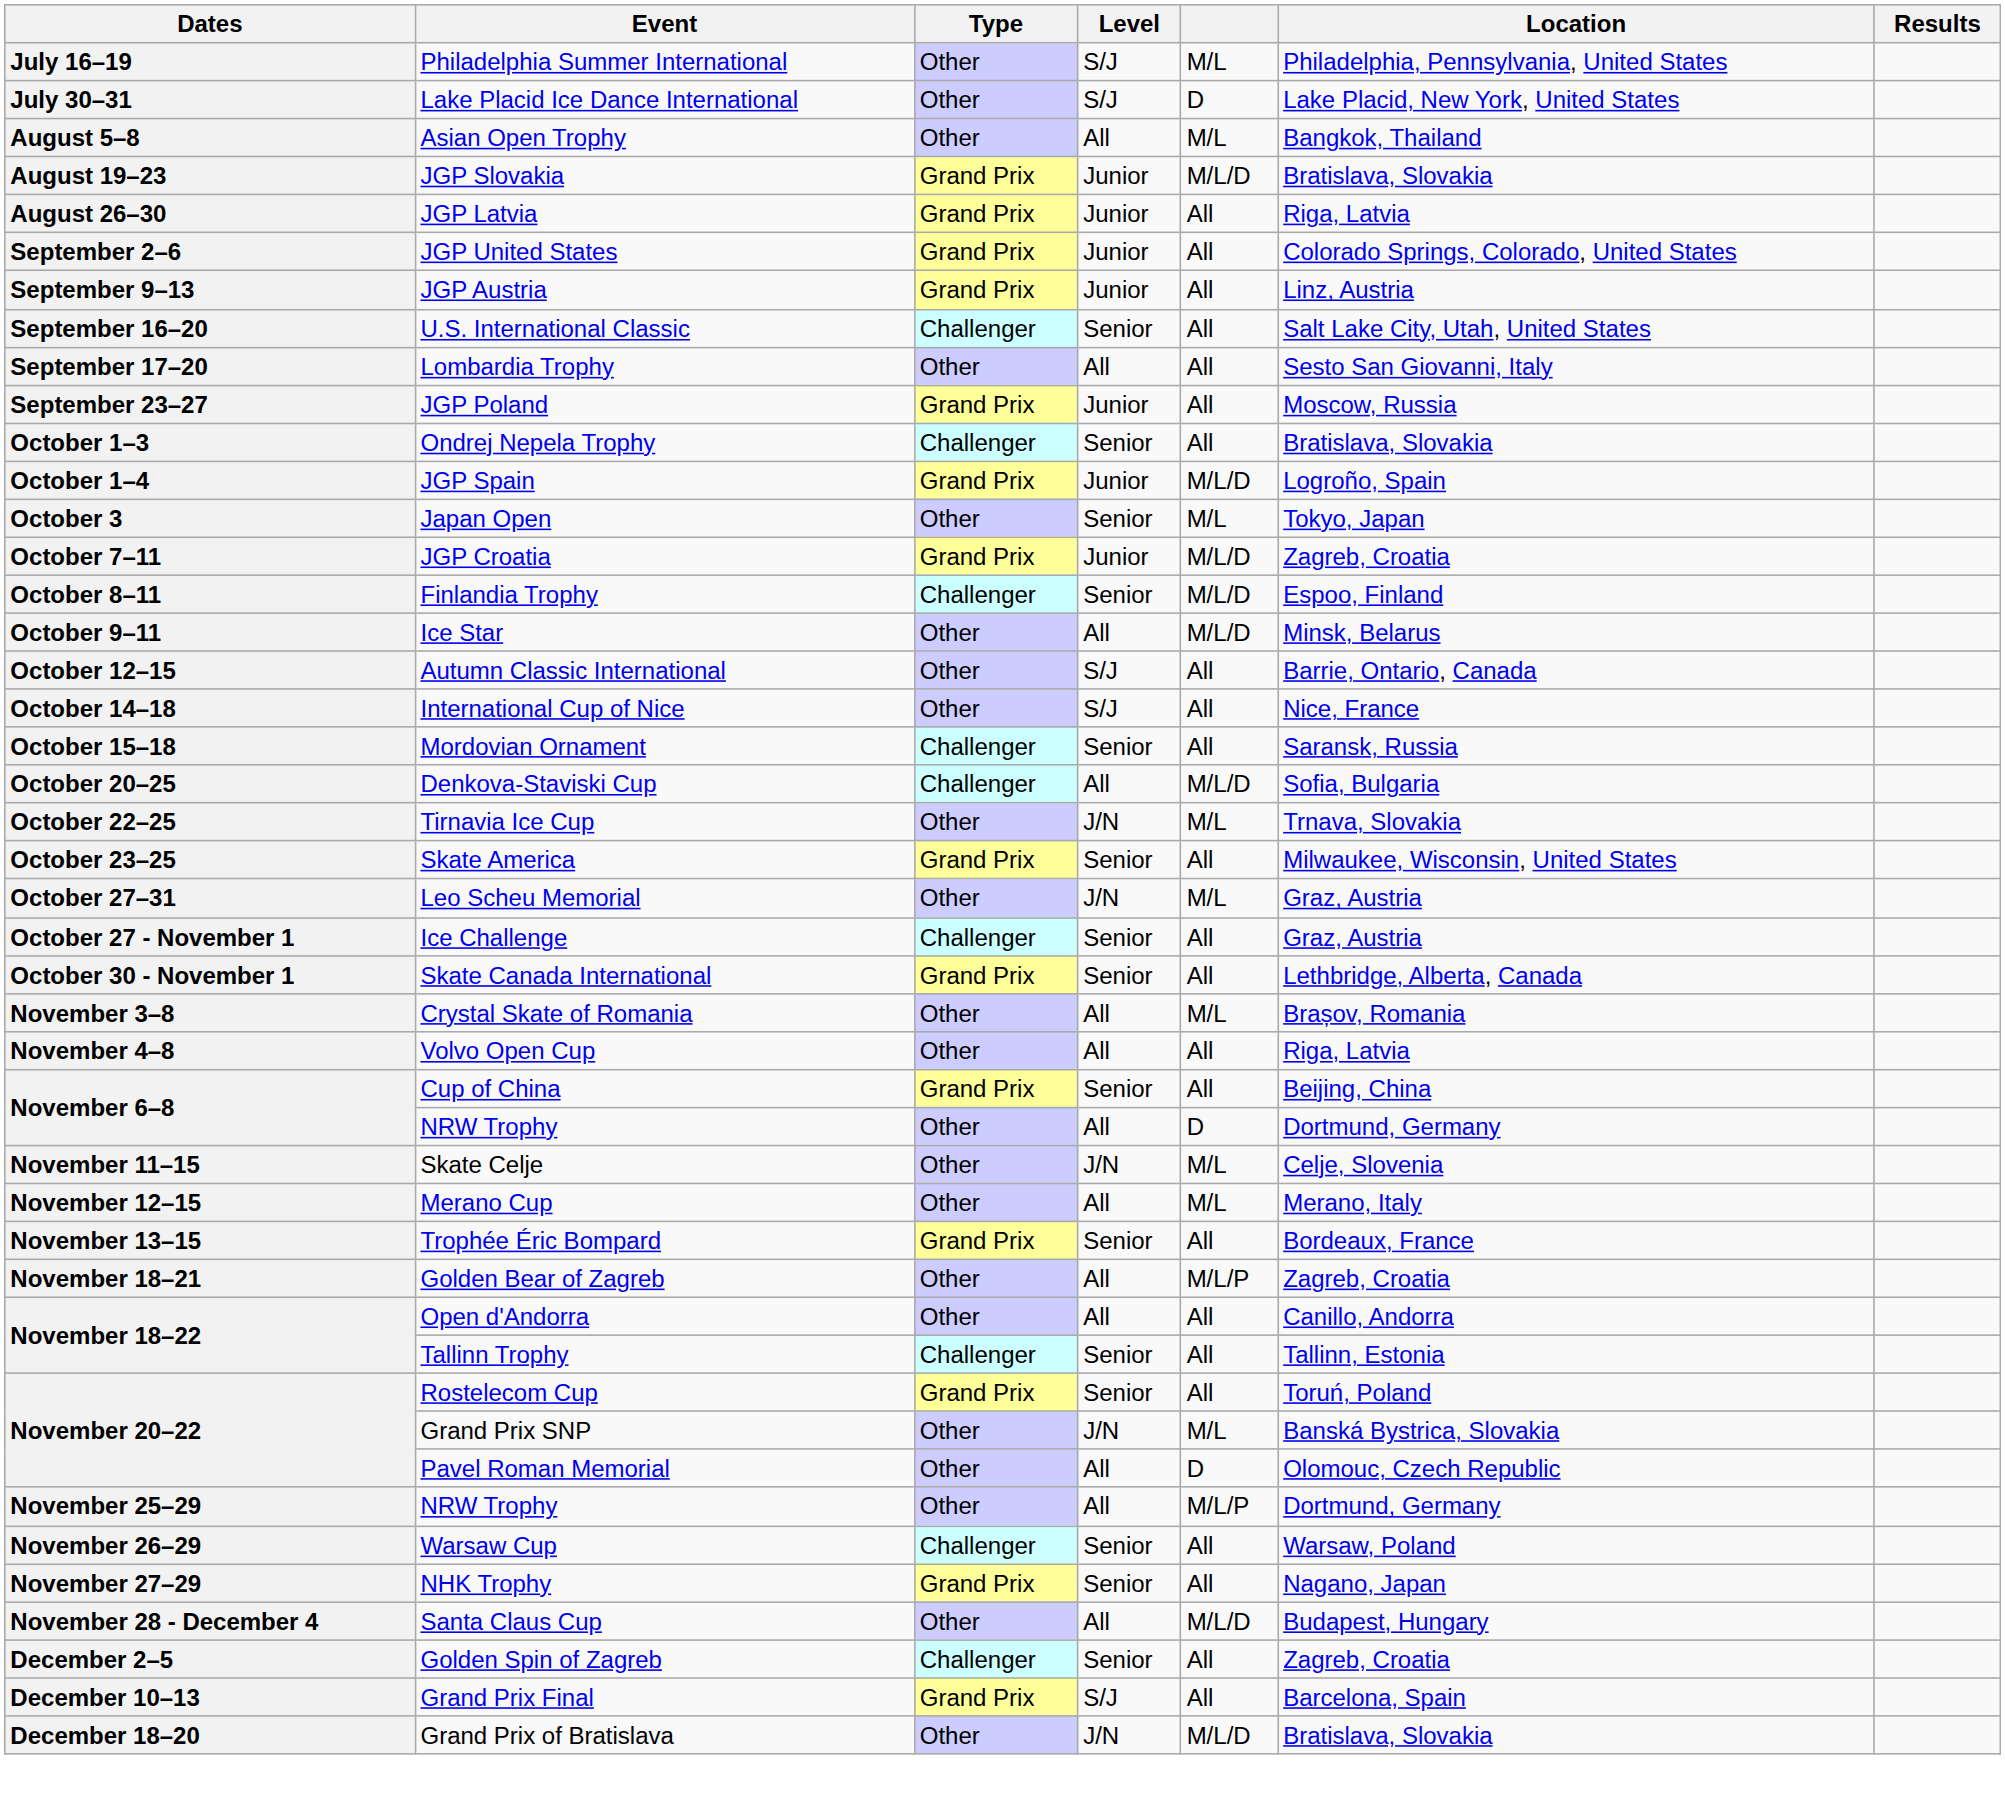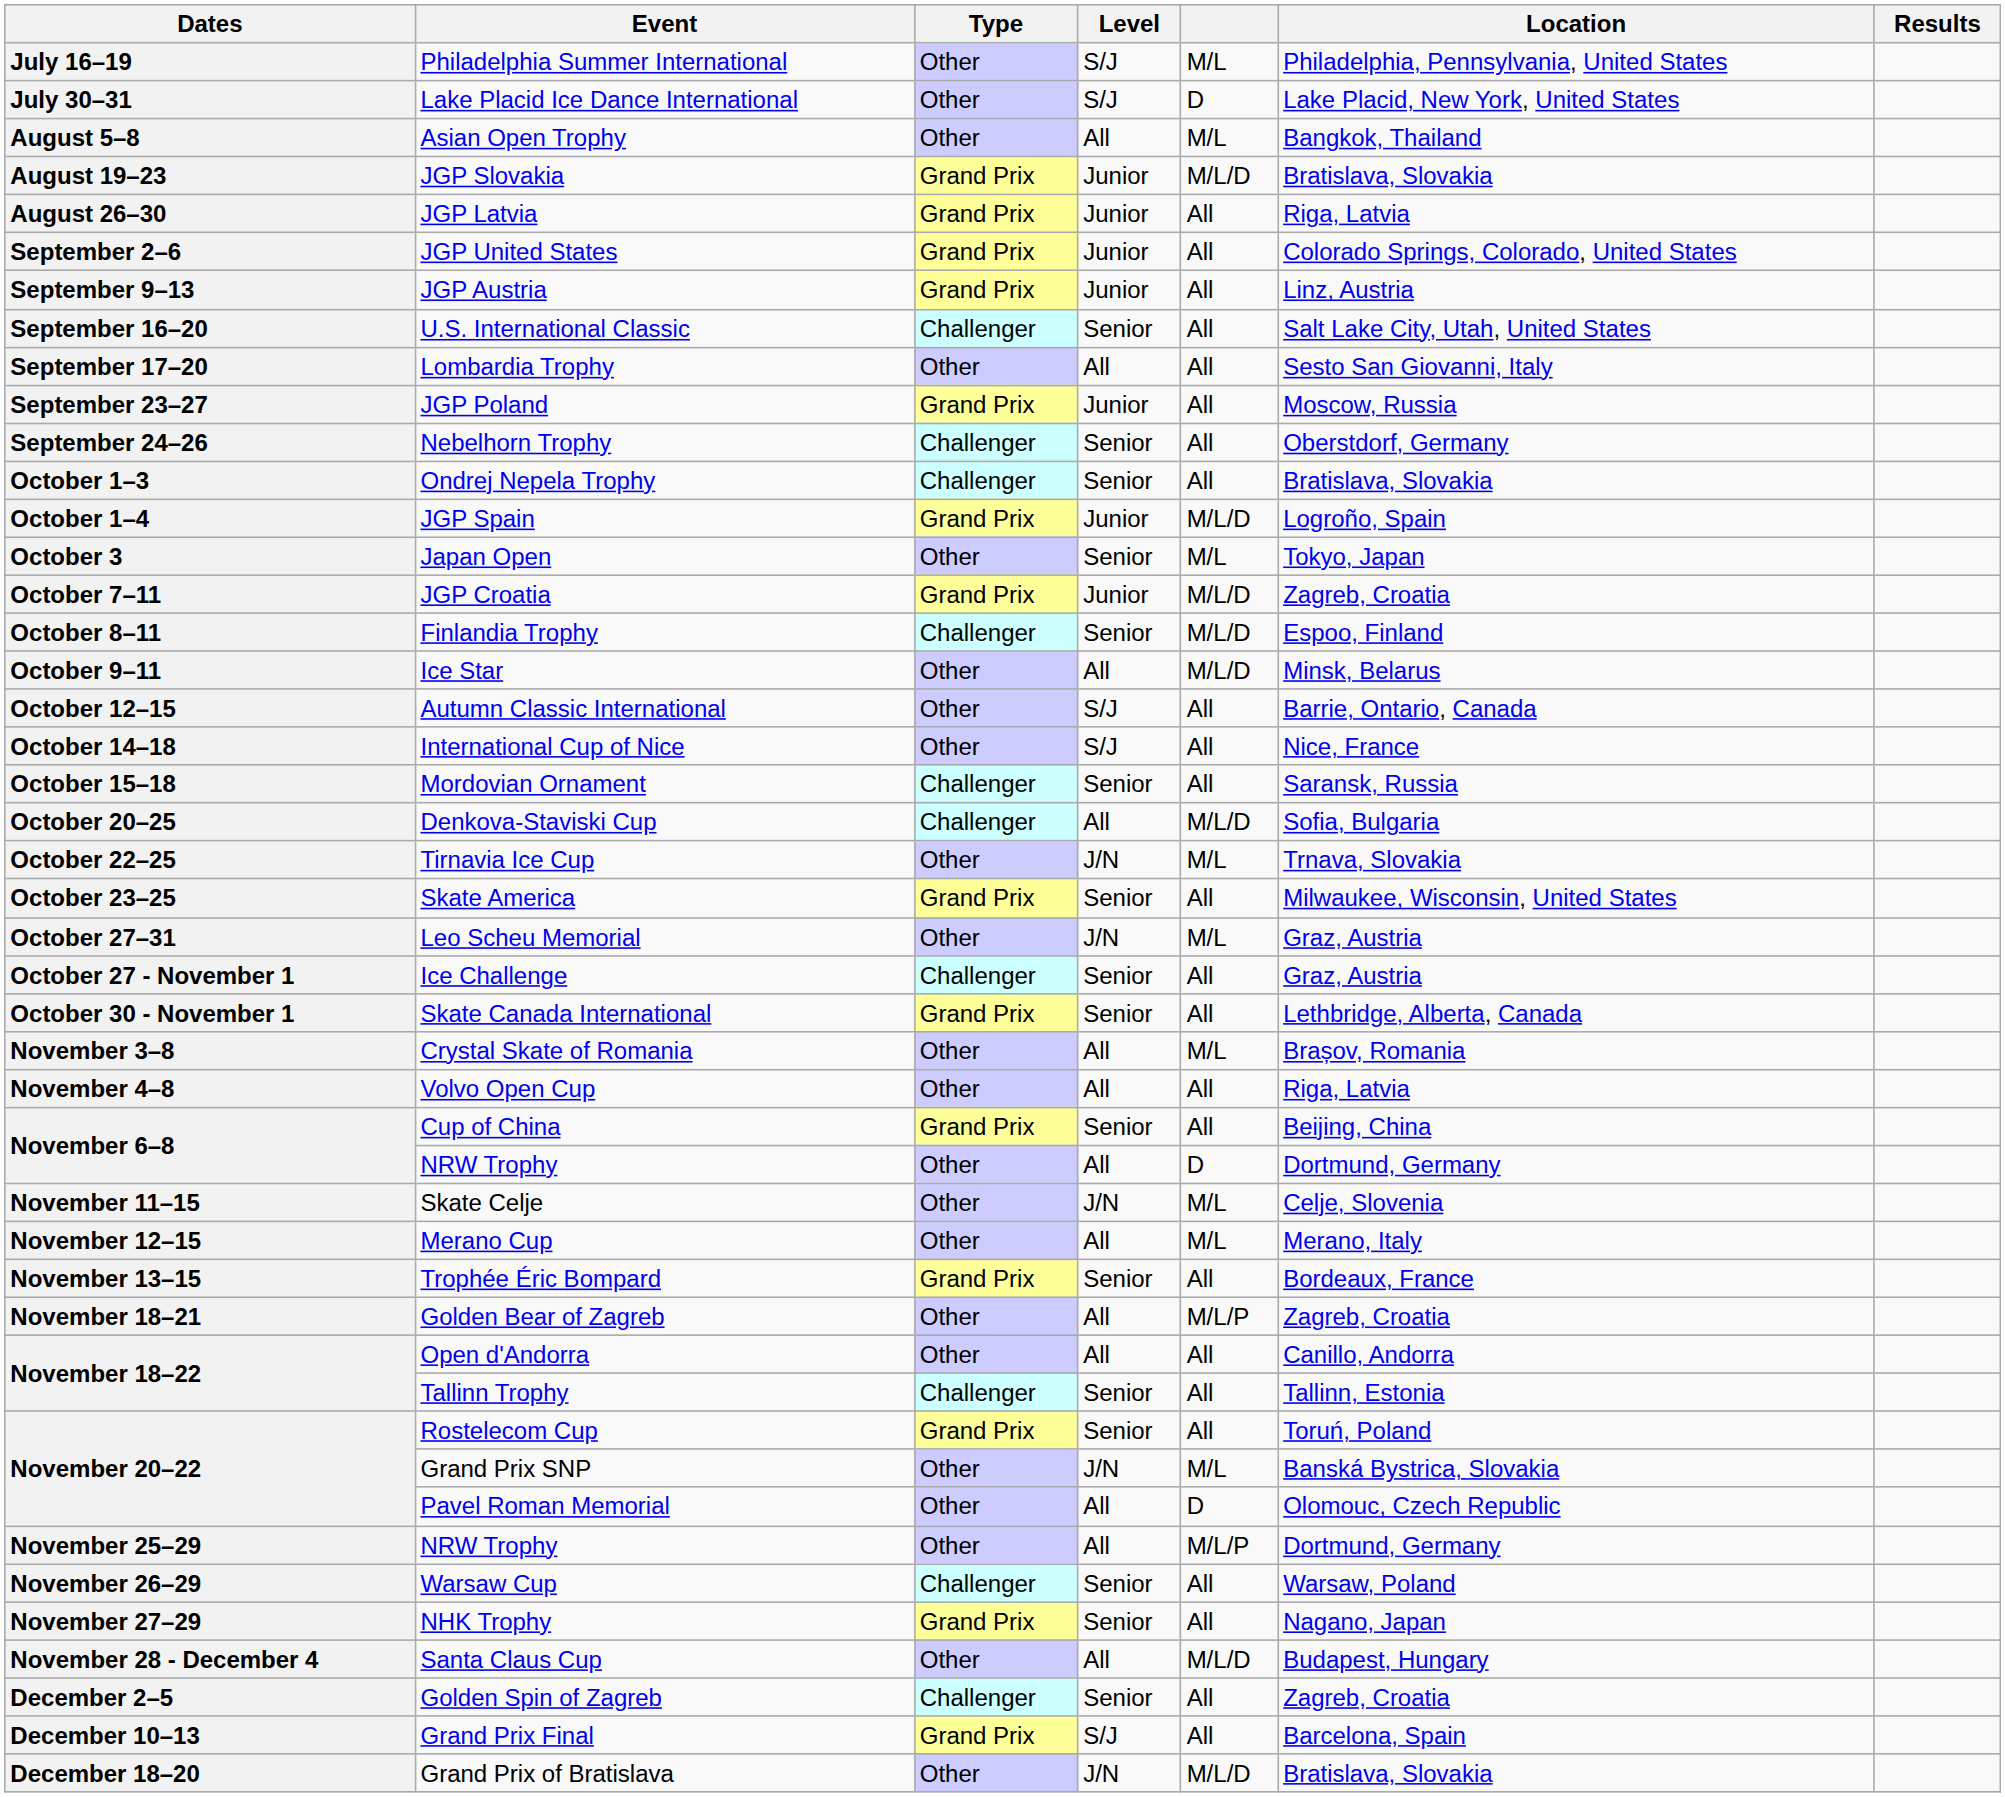+ row: September 24–26 | Nebelhorn Trophy | Challenger | Senior | All | Oberstdorf, Germany
